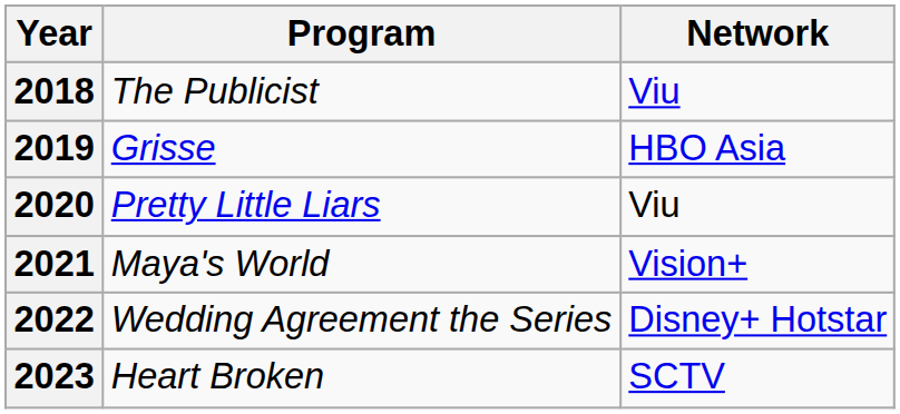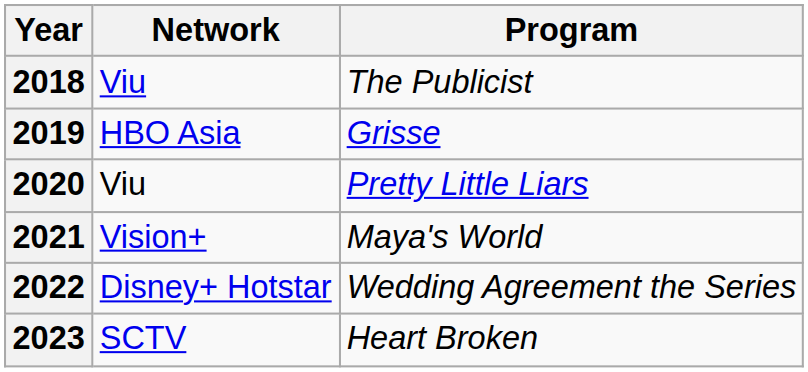columns swapped: Program <-> Network
